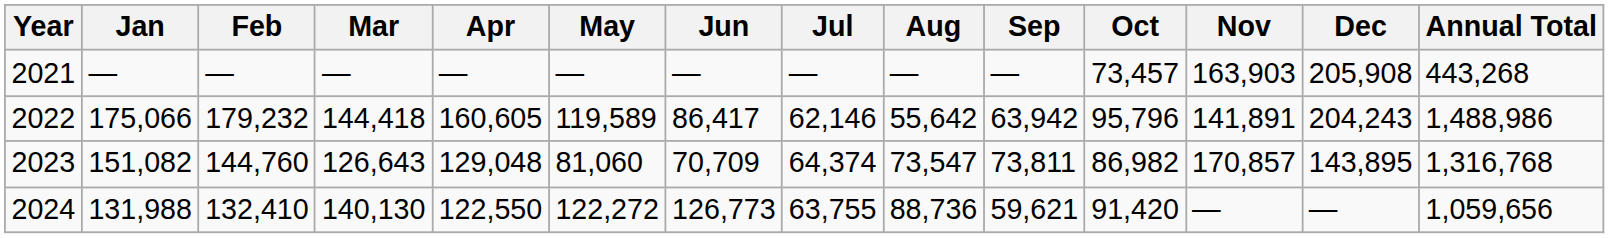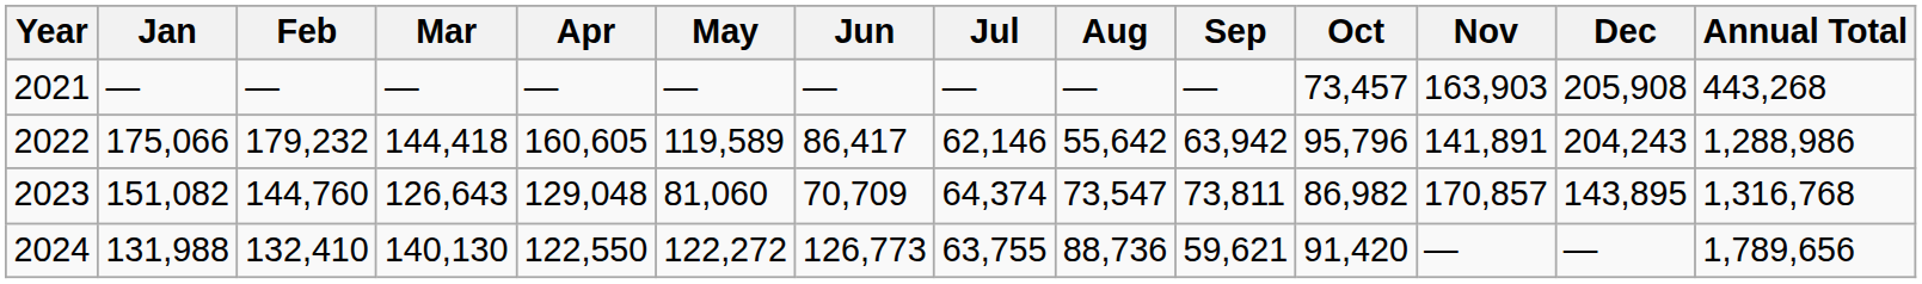2022 | Annual Total: 1,488,986 -> 1,288,986
2024 | Annual Total: 1,059,656 -> 1,789,656
